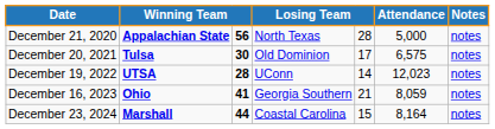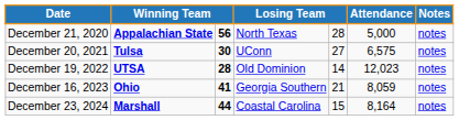December 20, 2021 | column 4: Old Dominion -> UConn
December 20, 2021 | column 5: 17 -> 27
December 19, 2022 | column 4: UConn -> Old Dominion
